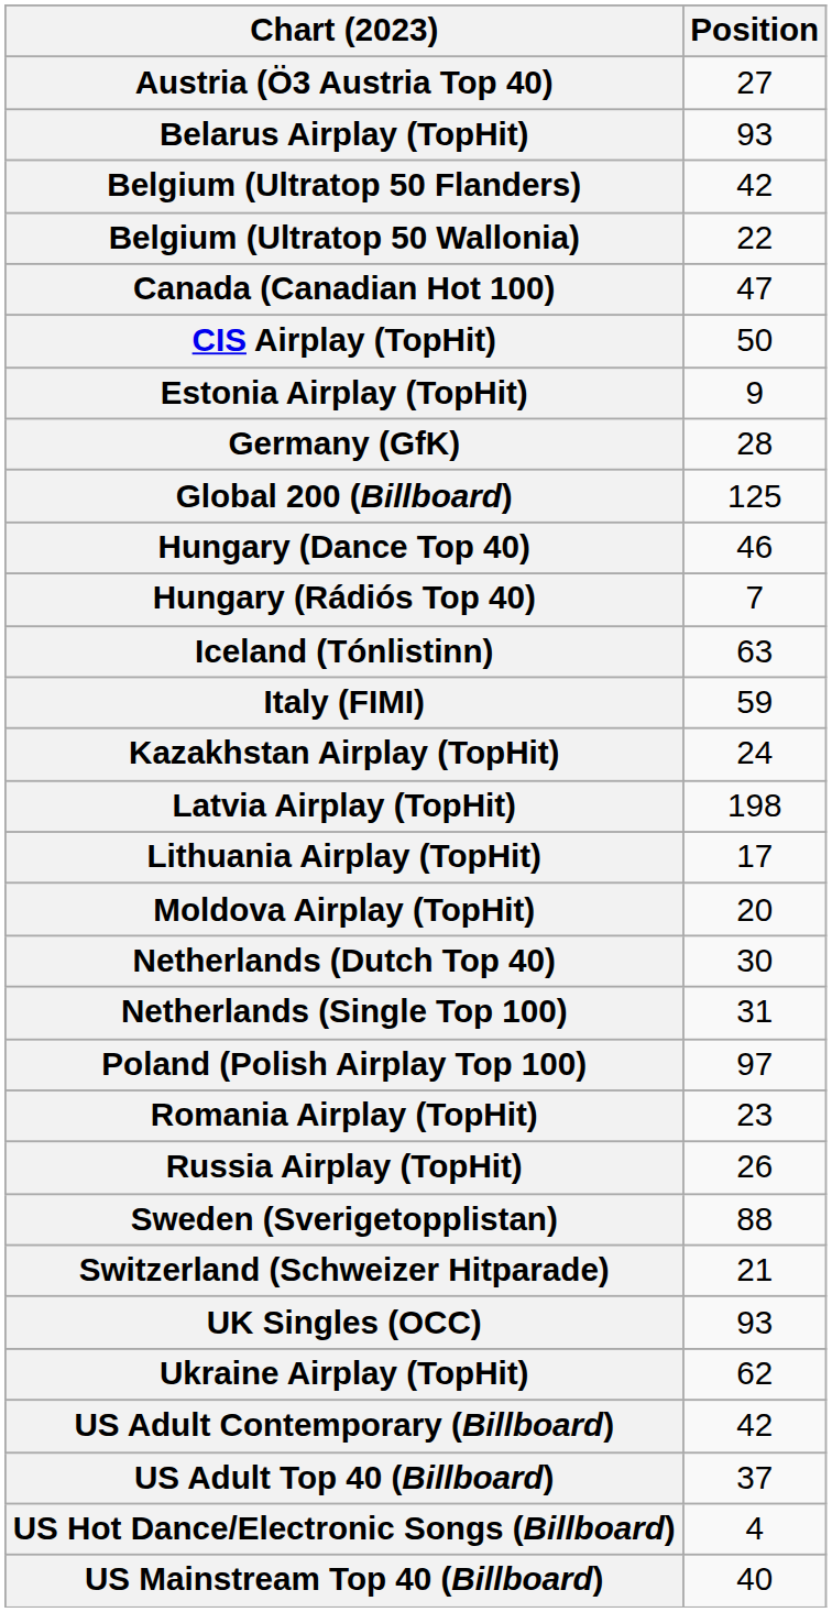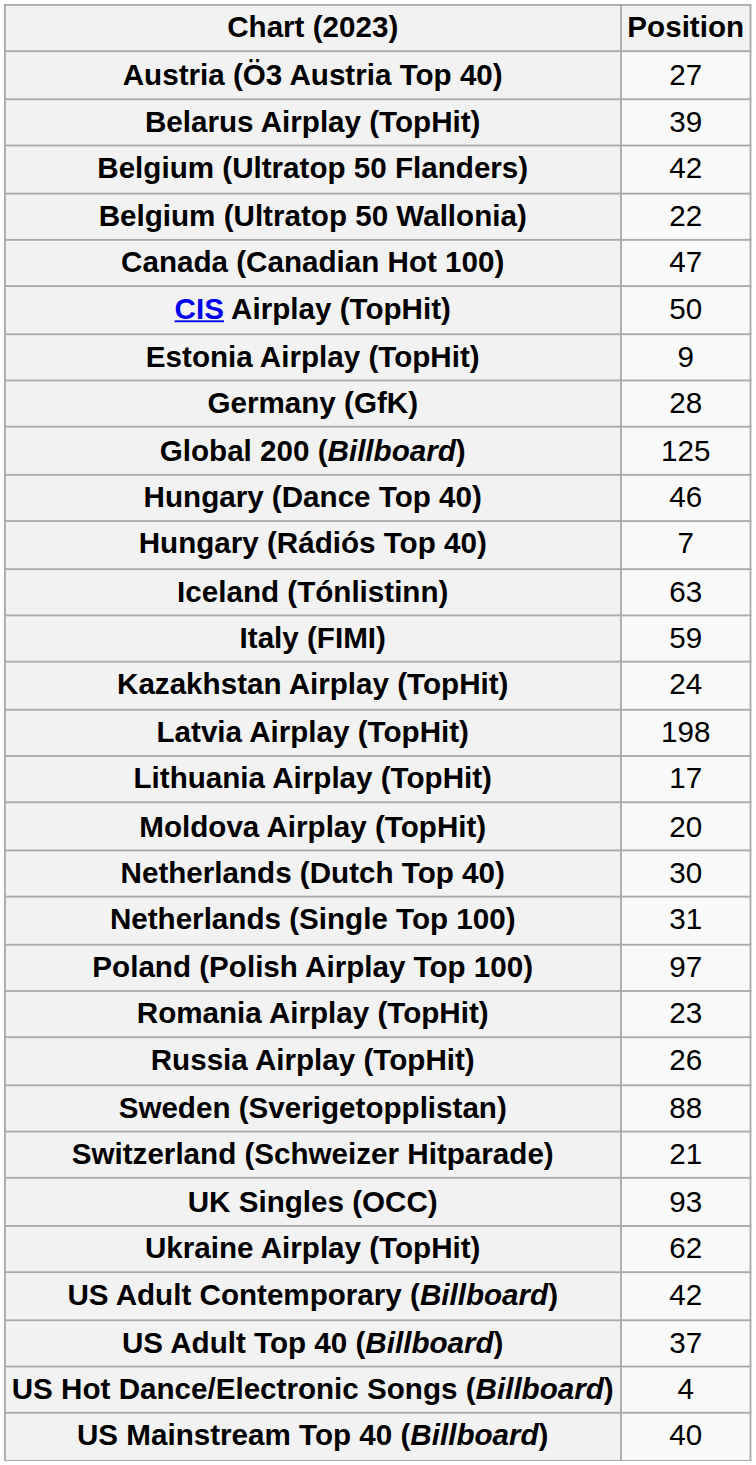Belarus Airplay (TopHit) | Position: 93 -> 39
